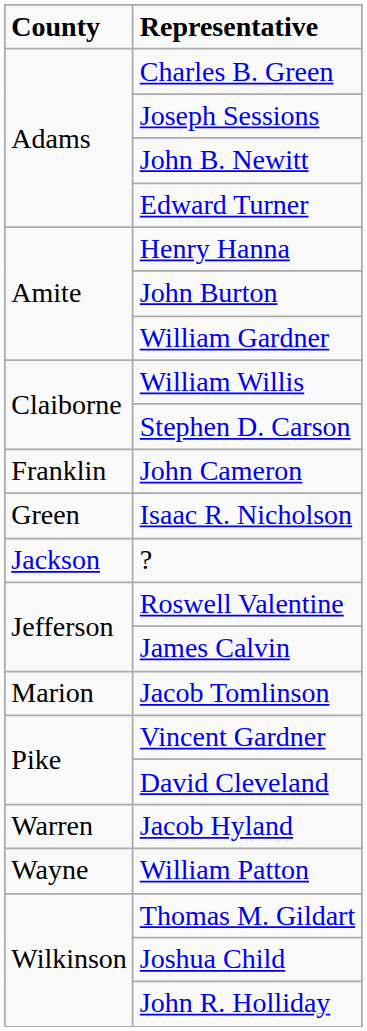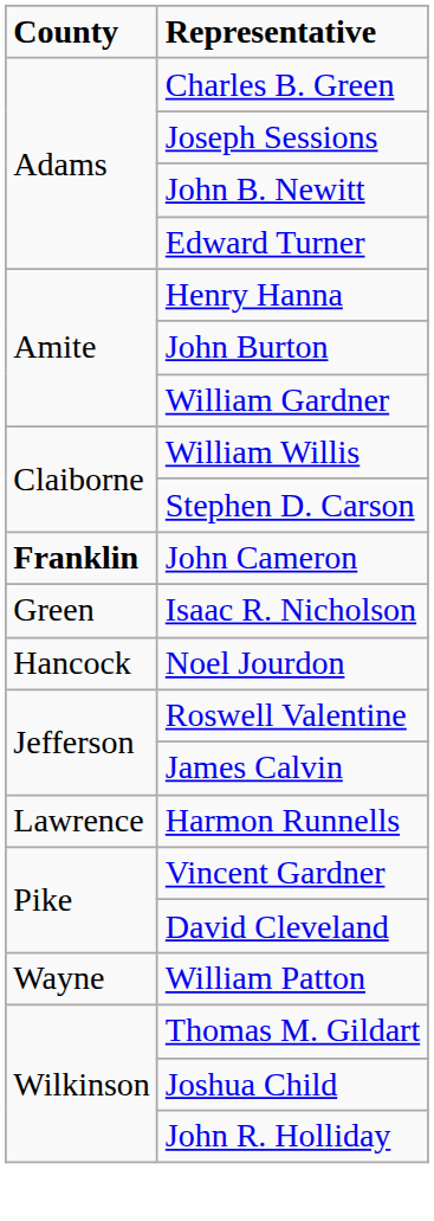John Cameron | County: normal -> bold
+ row: Hancock | Noel Jourdon
- row: Jackson | ?
+ row: Lawrence | Harmon Runnells
- row: Marion | Jacob Tomlinson
- row: Warren | Jacob Hyland
